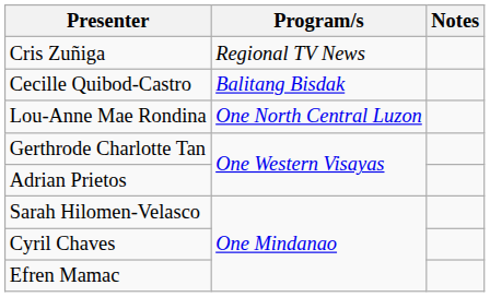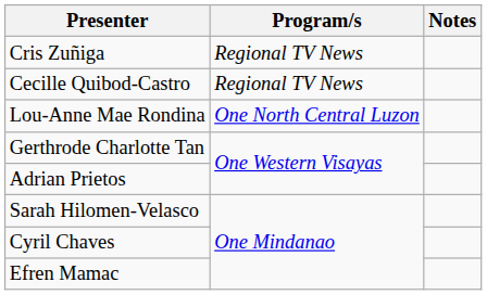Cecille Quibod-Castro | Program/s: Balitang Bisdak -> Regional TV News
